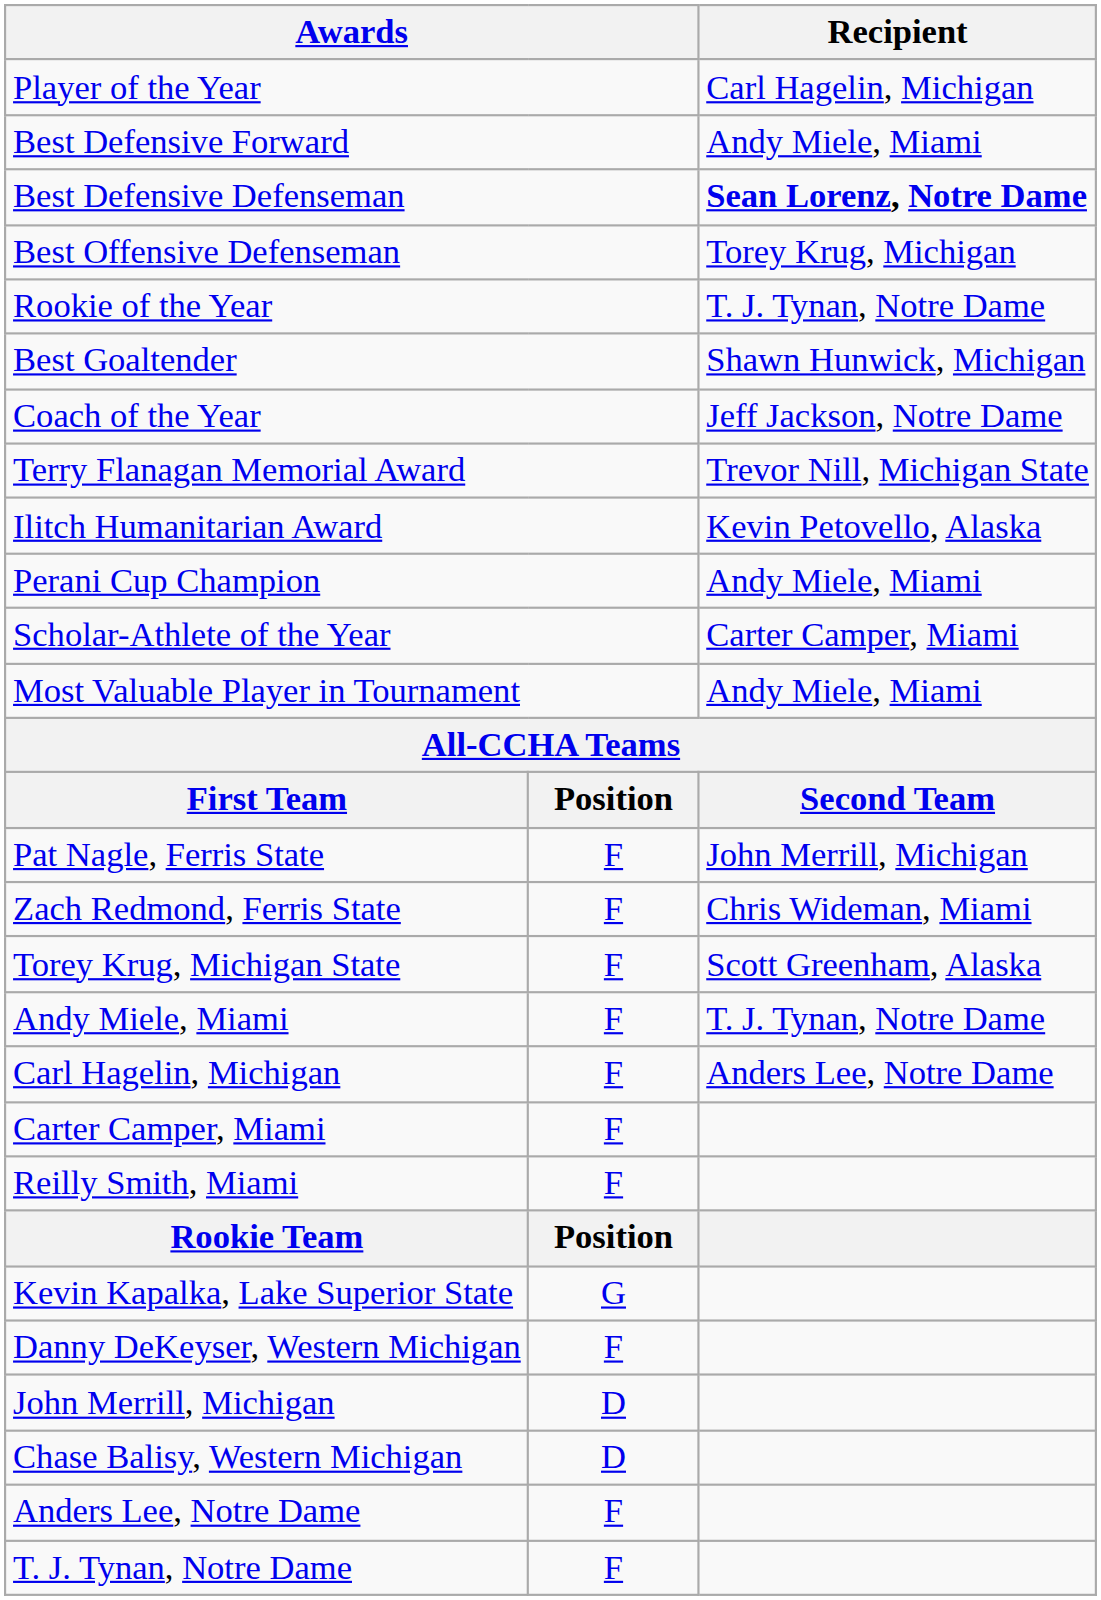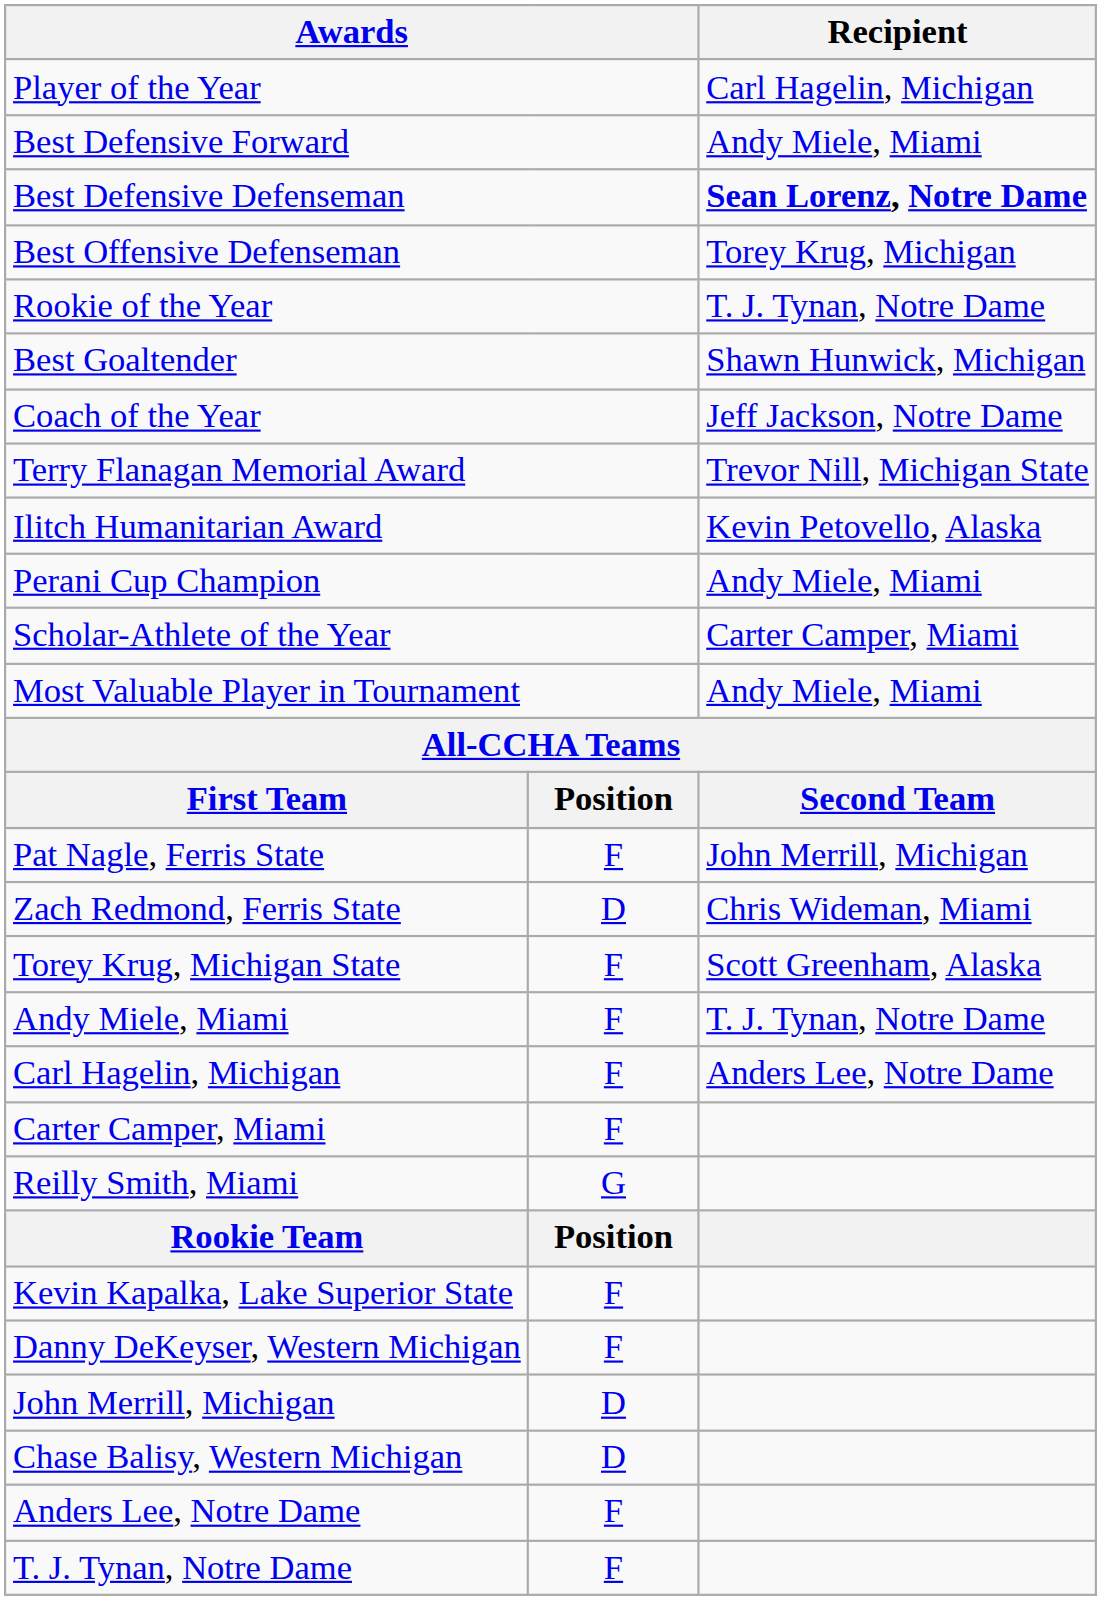Zach Redmond, Ferris State | column 2: F -> D
Reilly Smith, Miami | column 2: F -> G
Kevin Kapalka, Lake Superior State | column 2: G -> F
